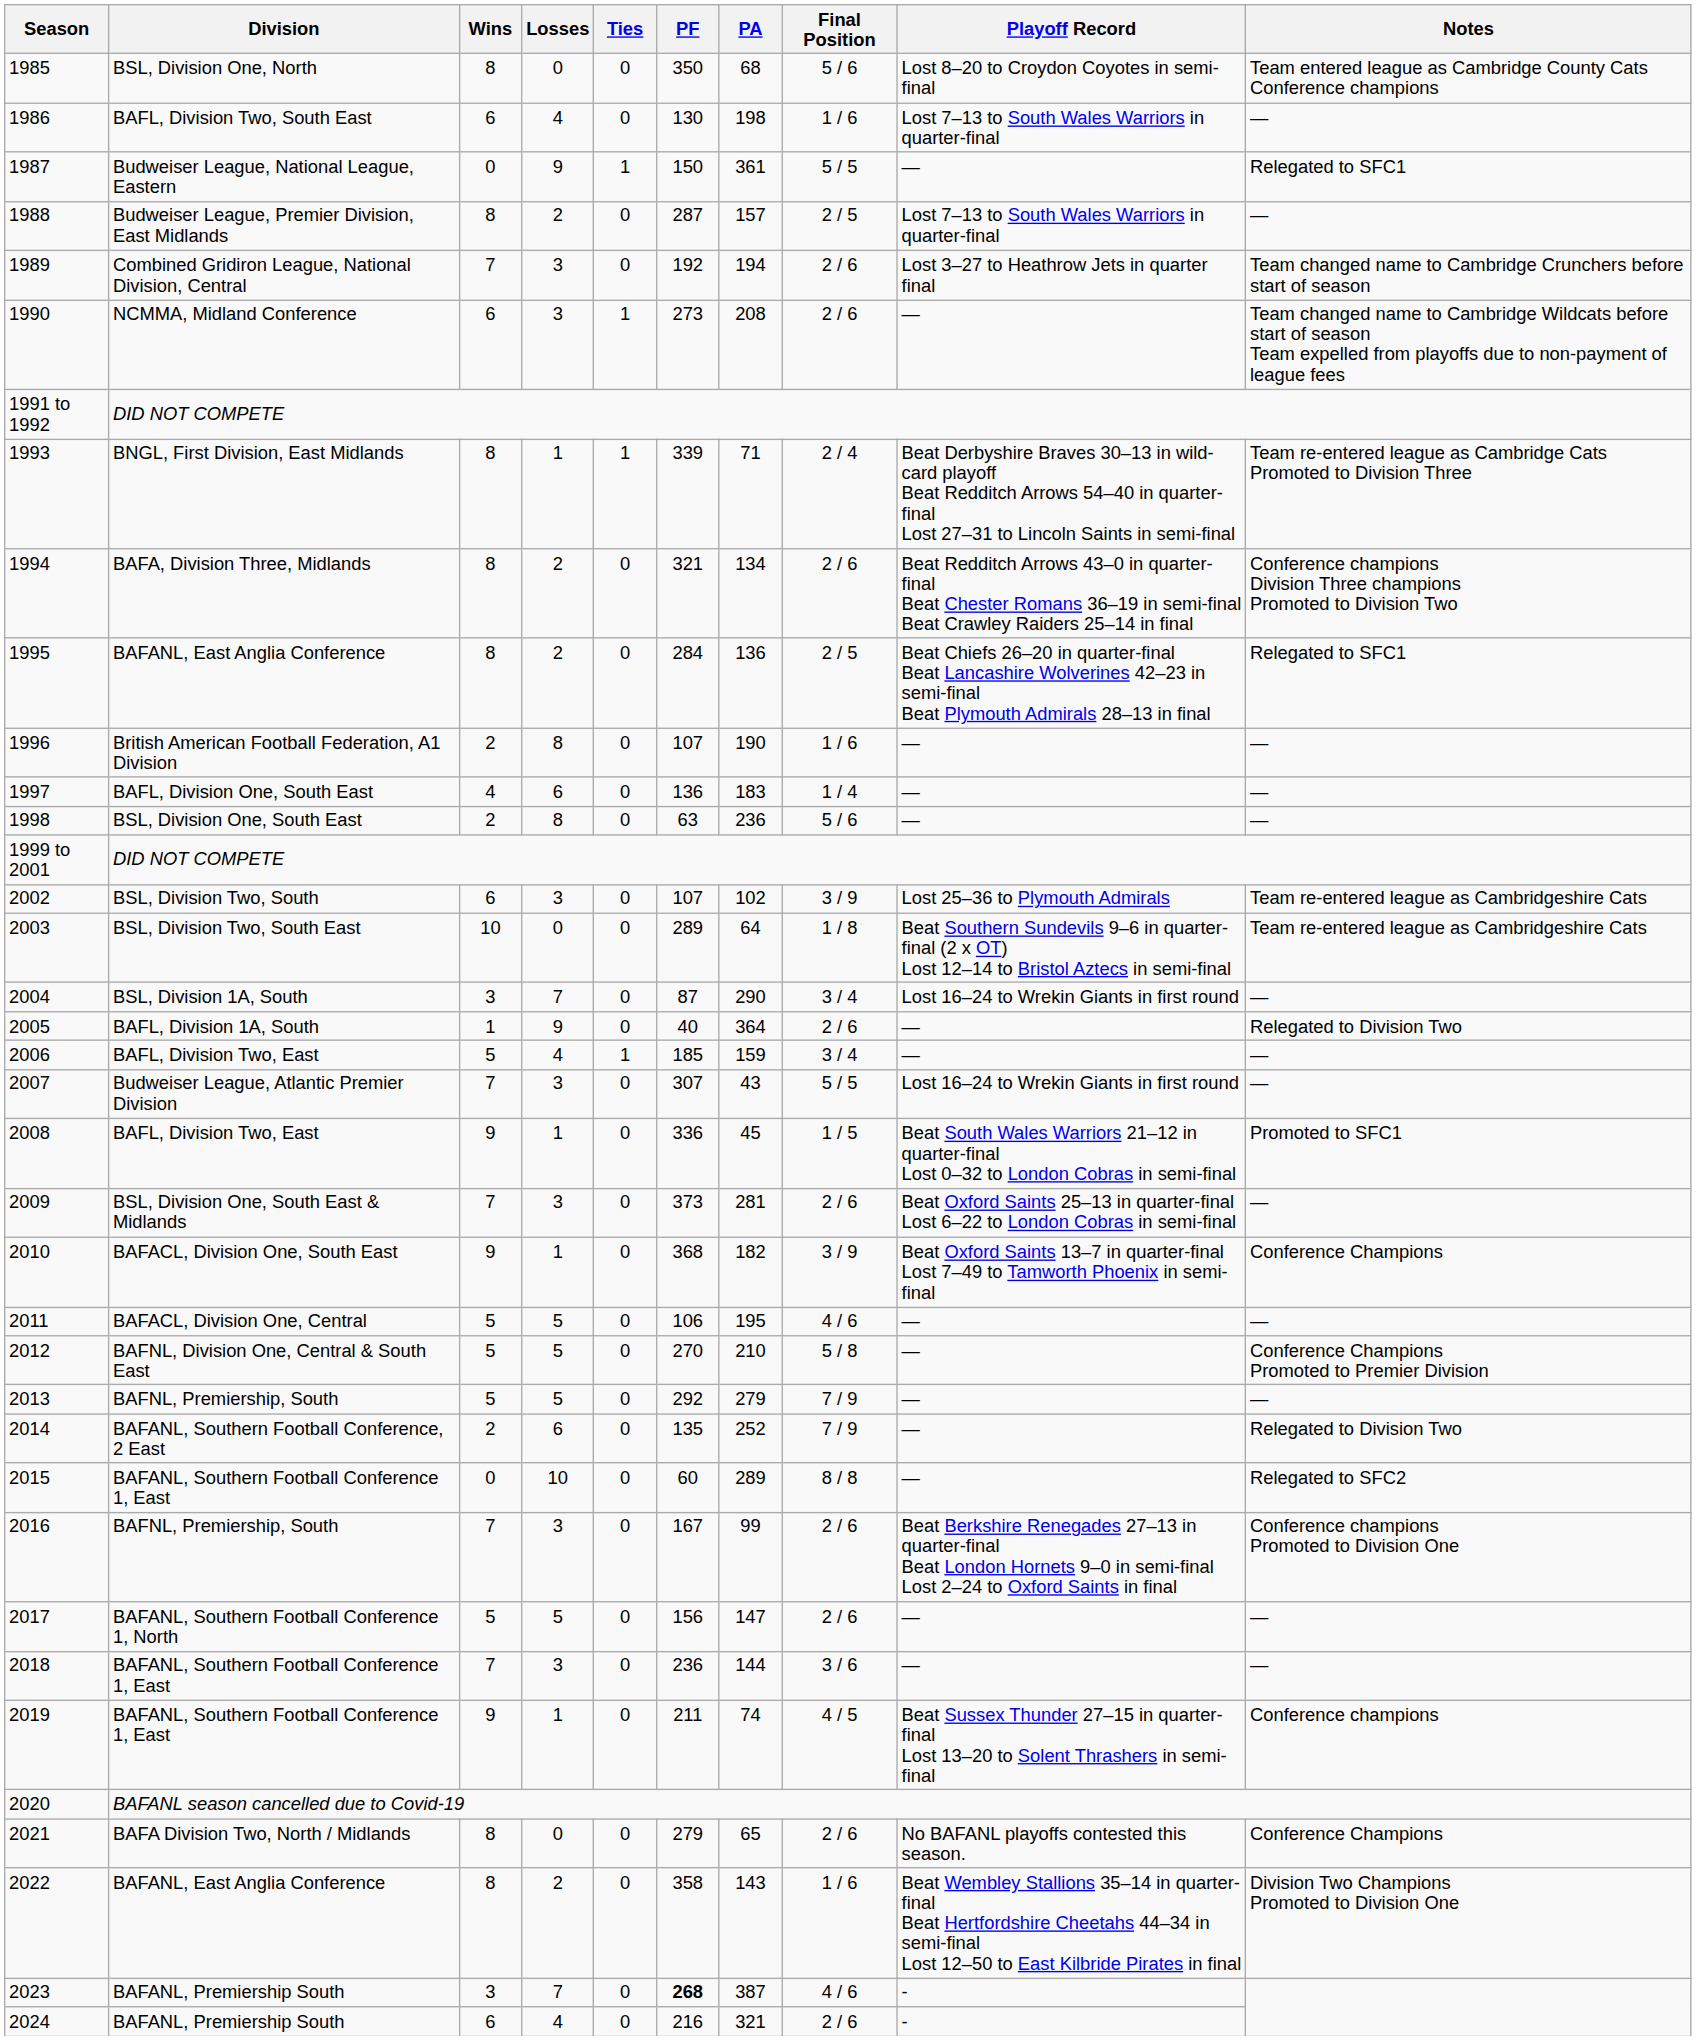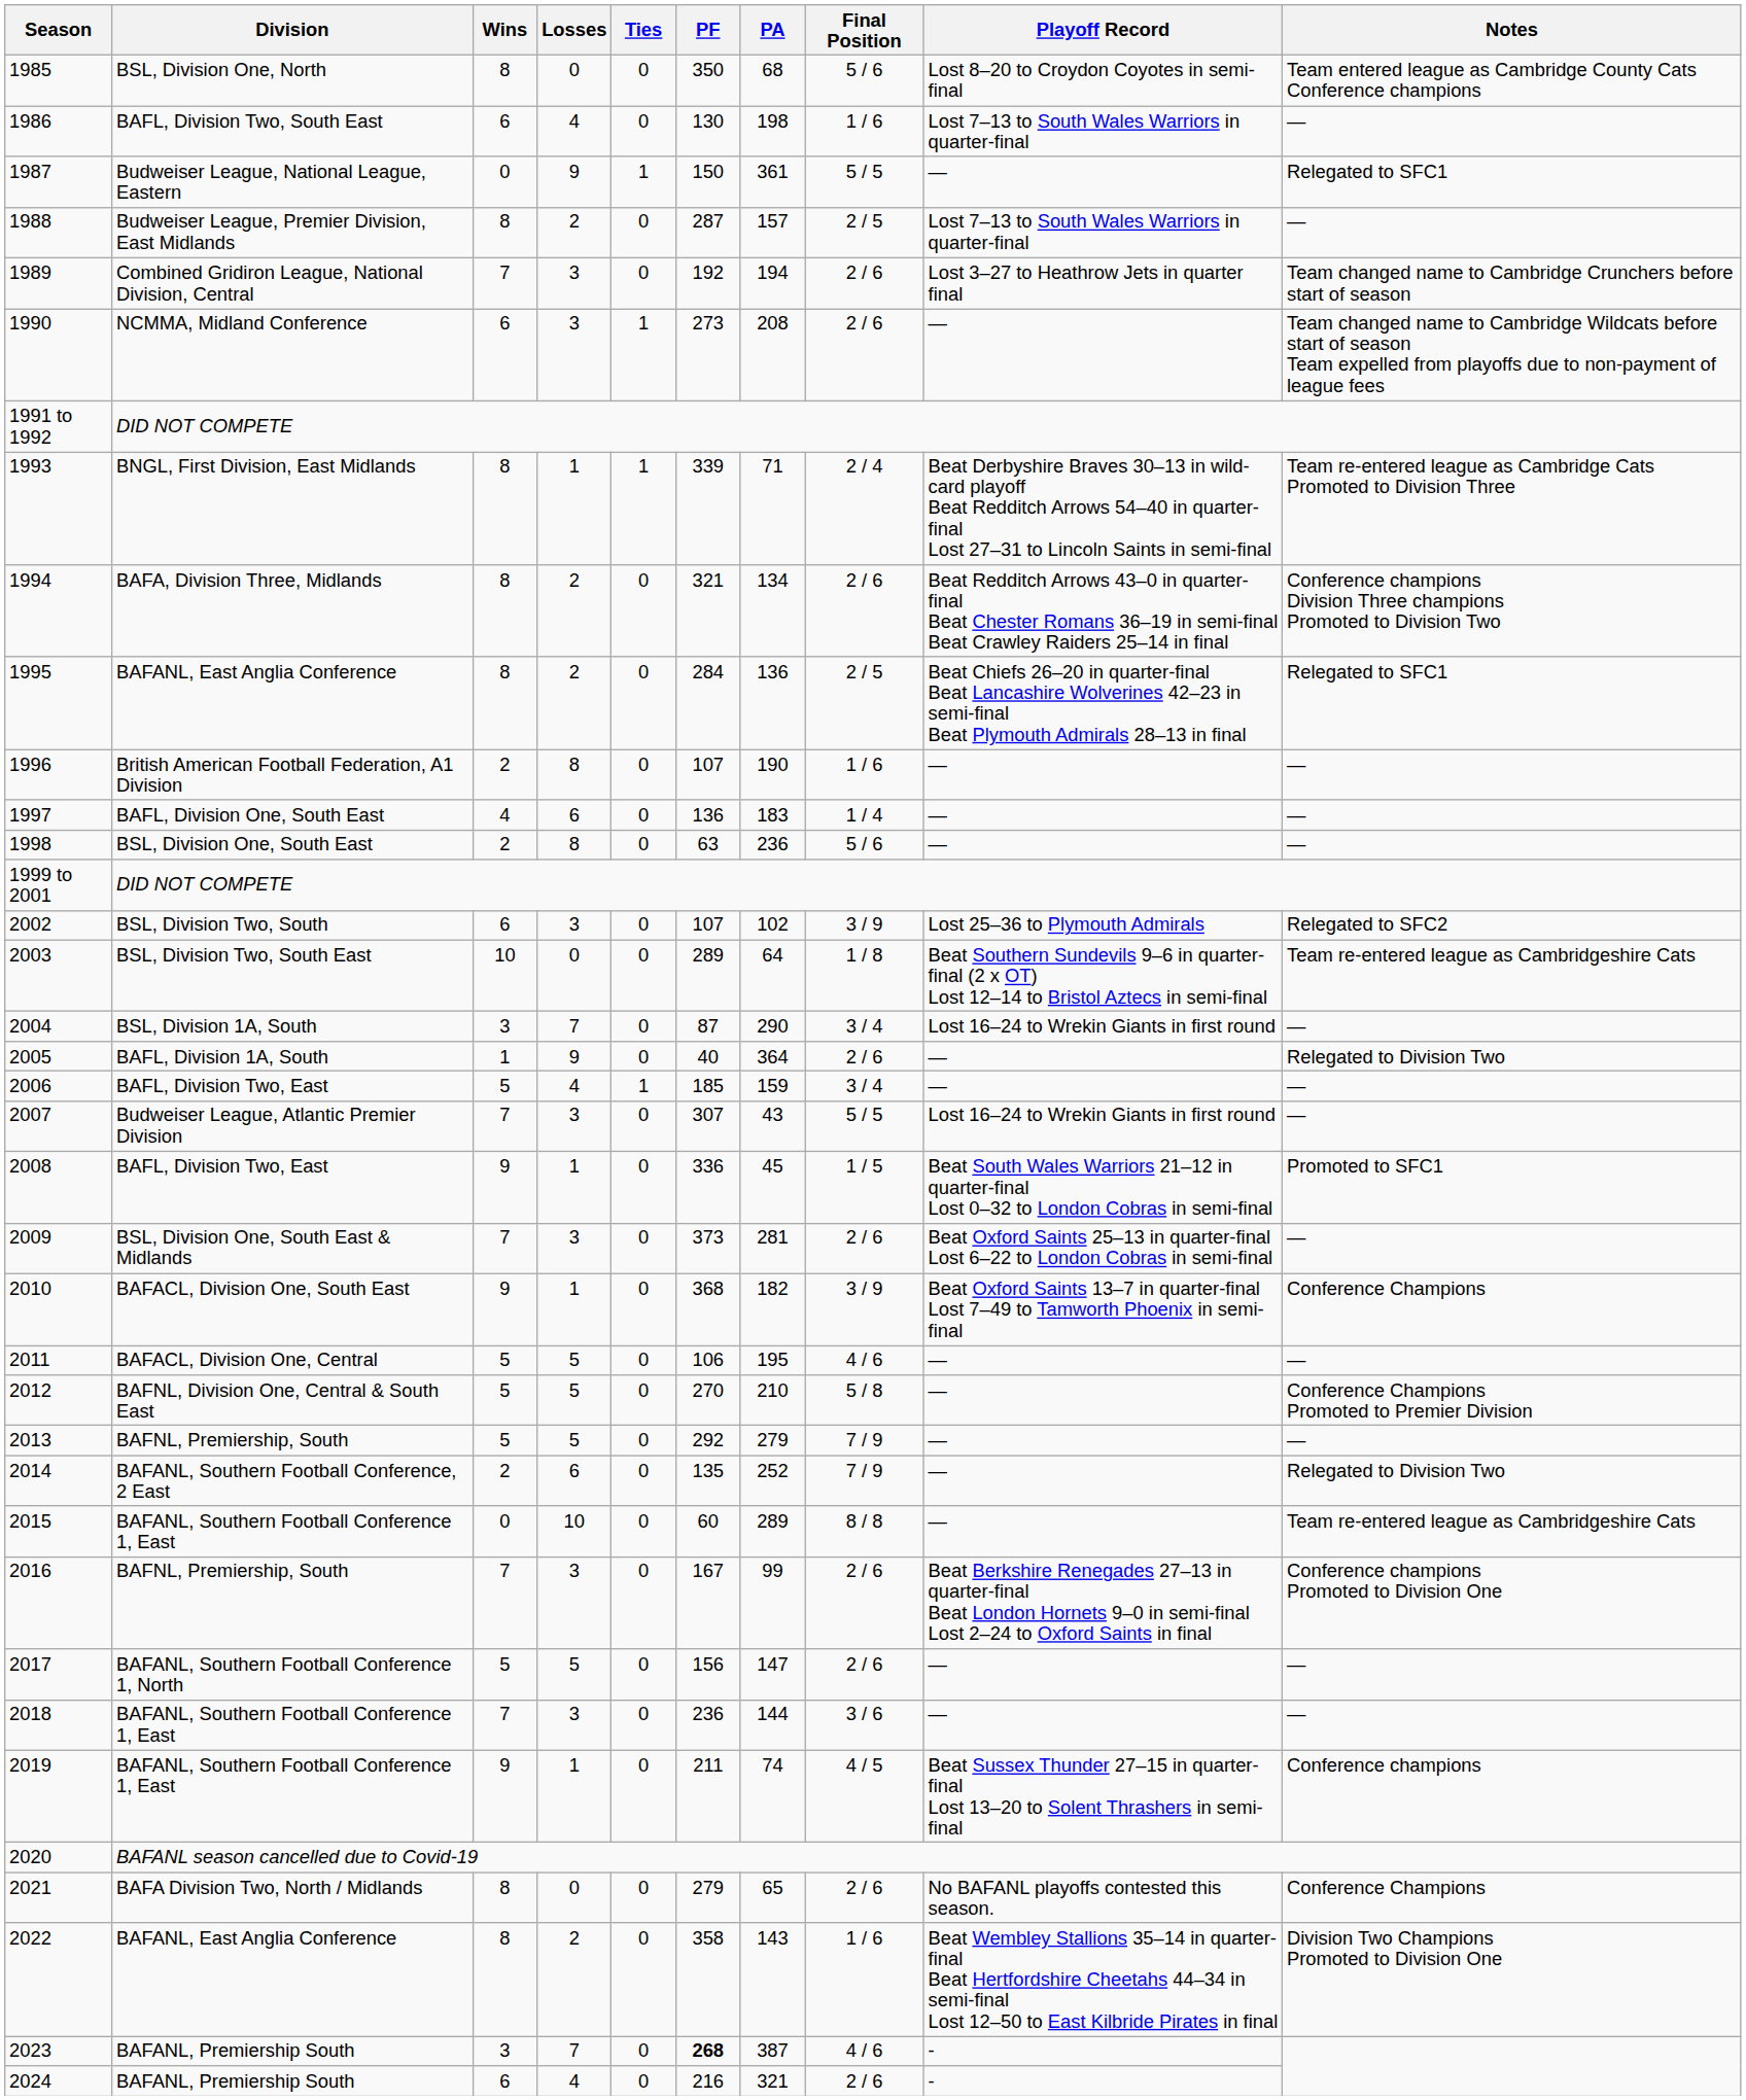2002 | Notes: Team re-entered league as Cambridgeshire Cats -> Relegated to SFC2
2015 | Notes: Relegated to SFC2 -> Team re-entered league as Cambridgeshire Cats
